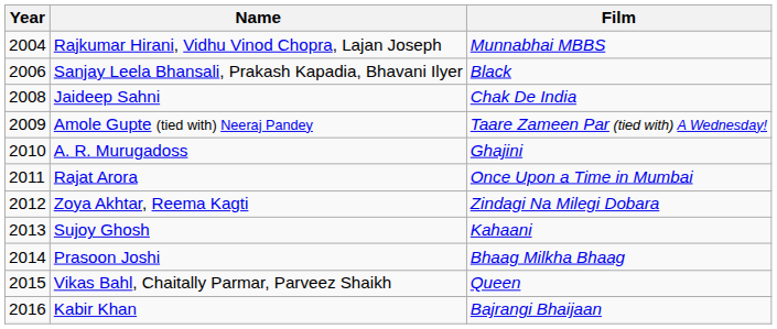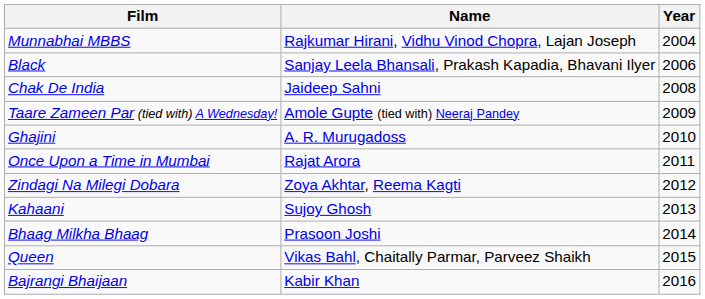columns swapped: Year <-> Film
